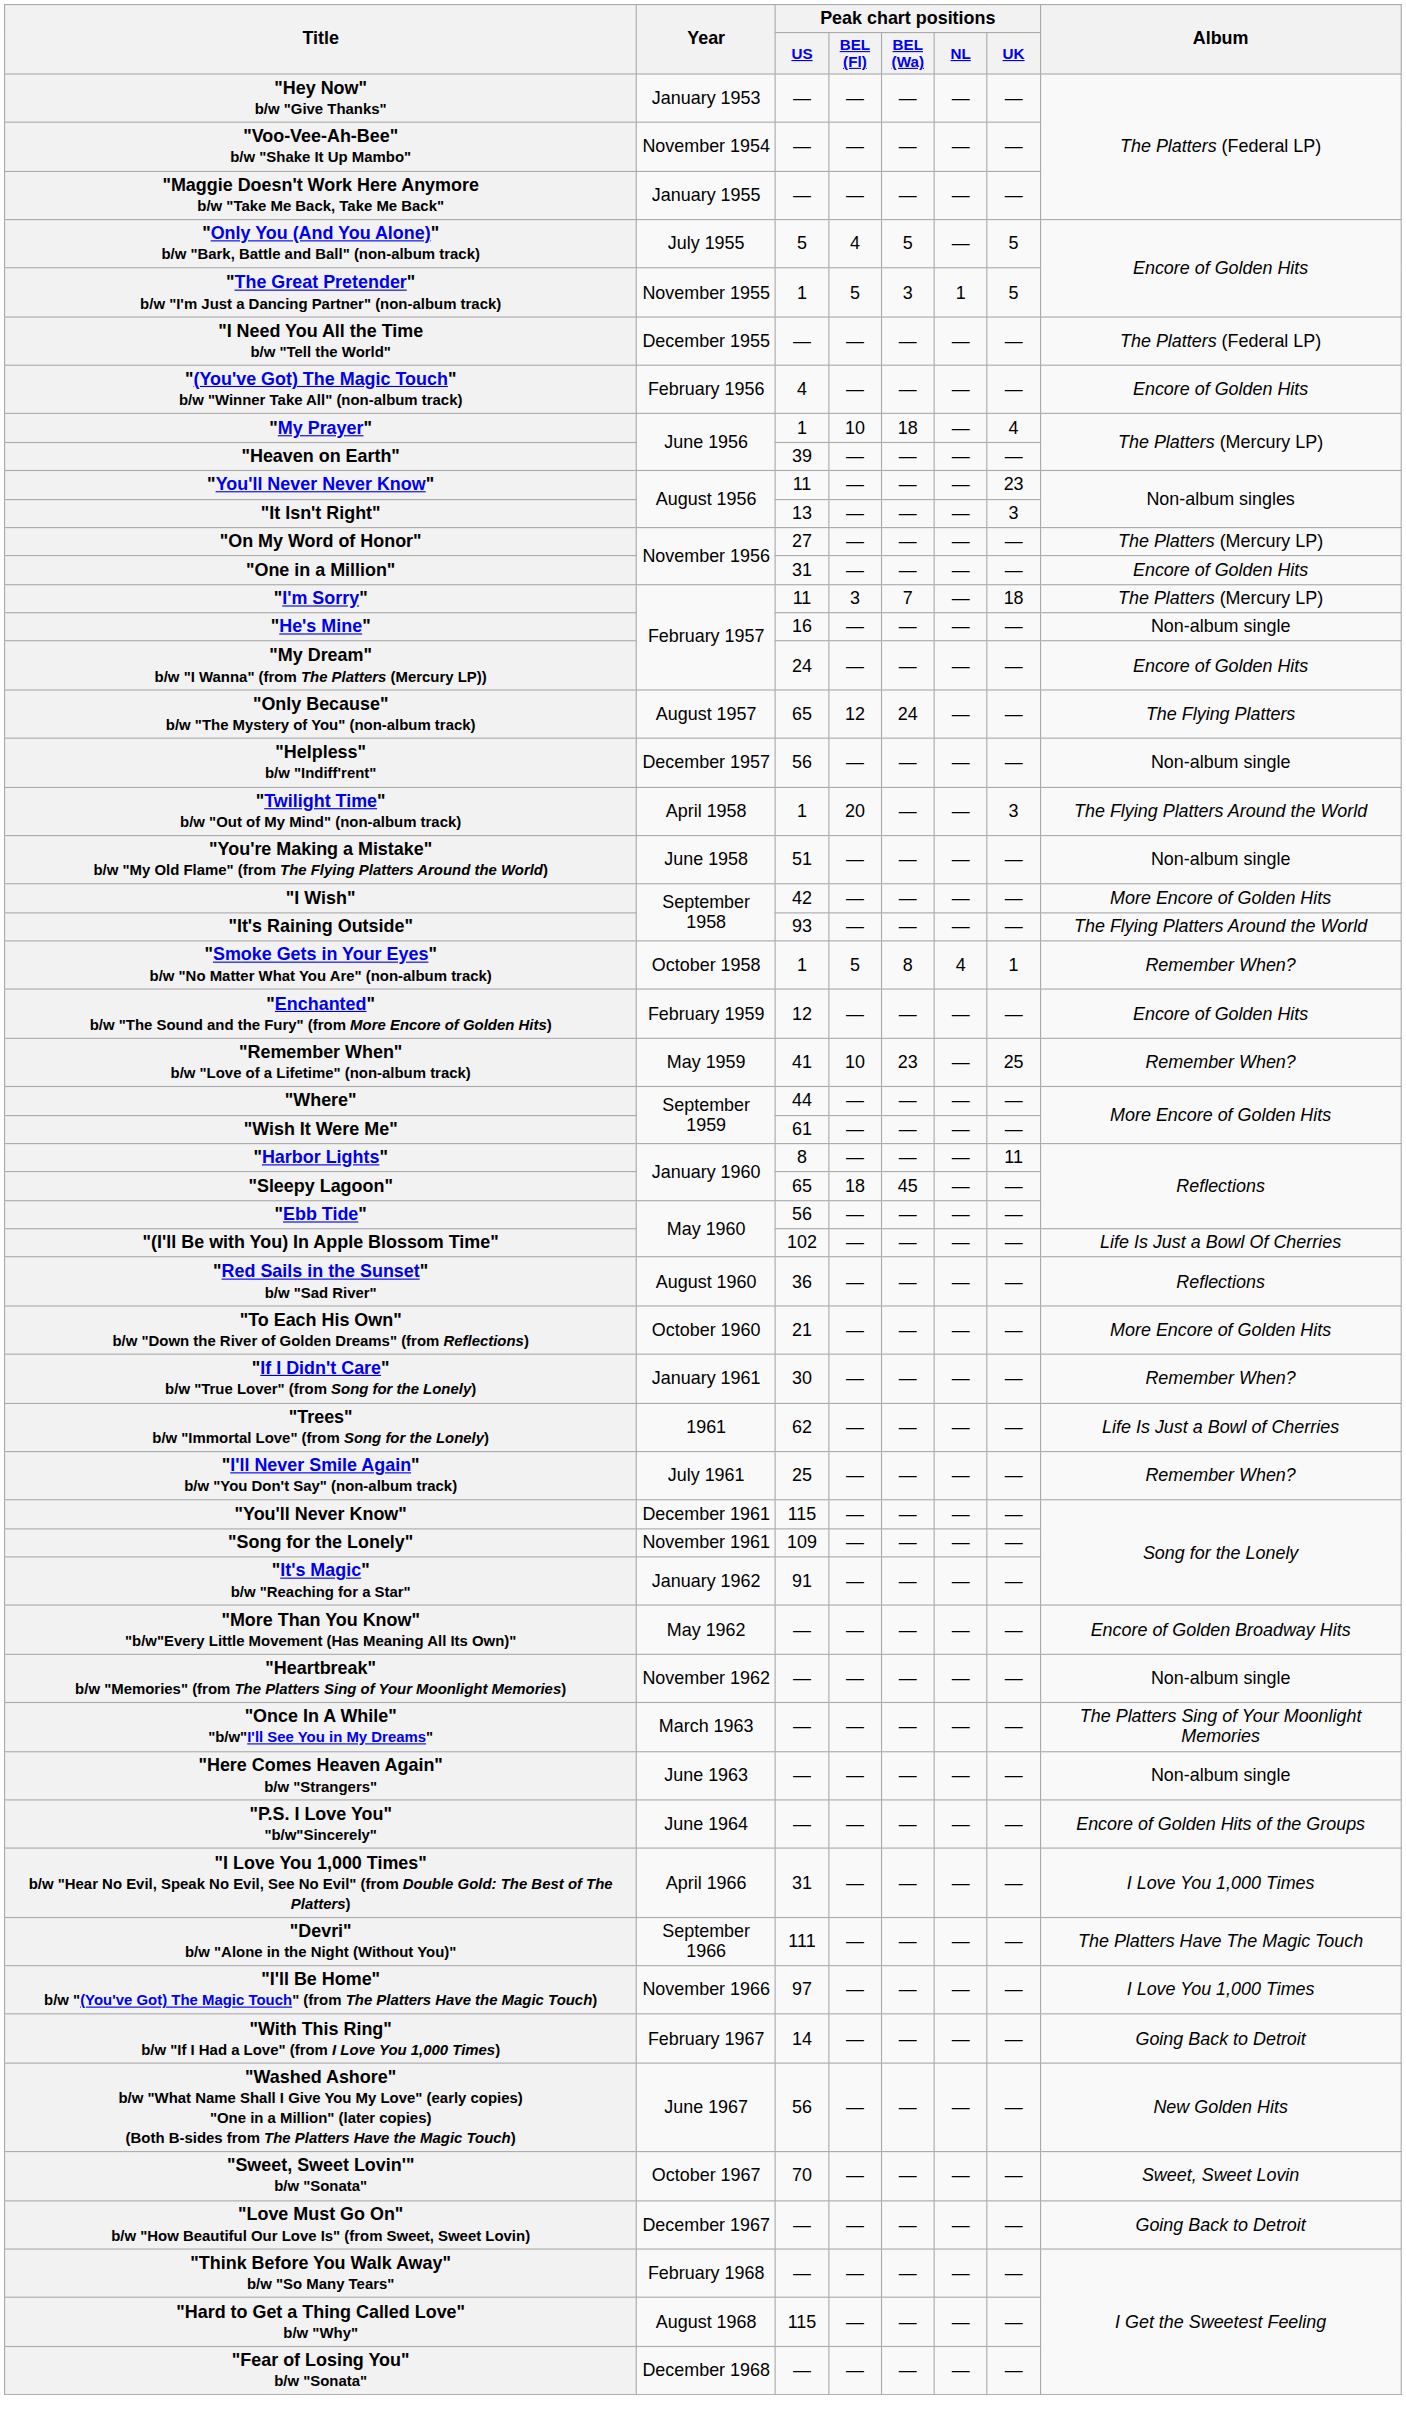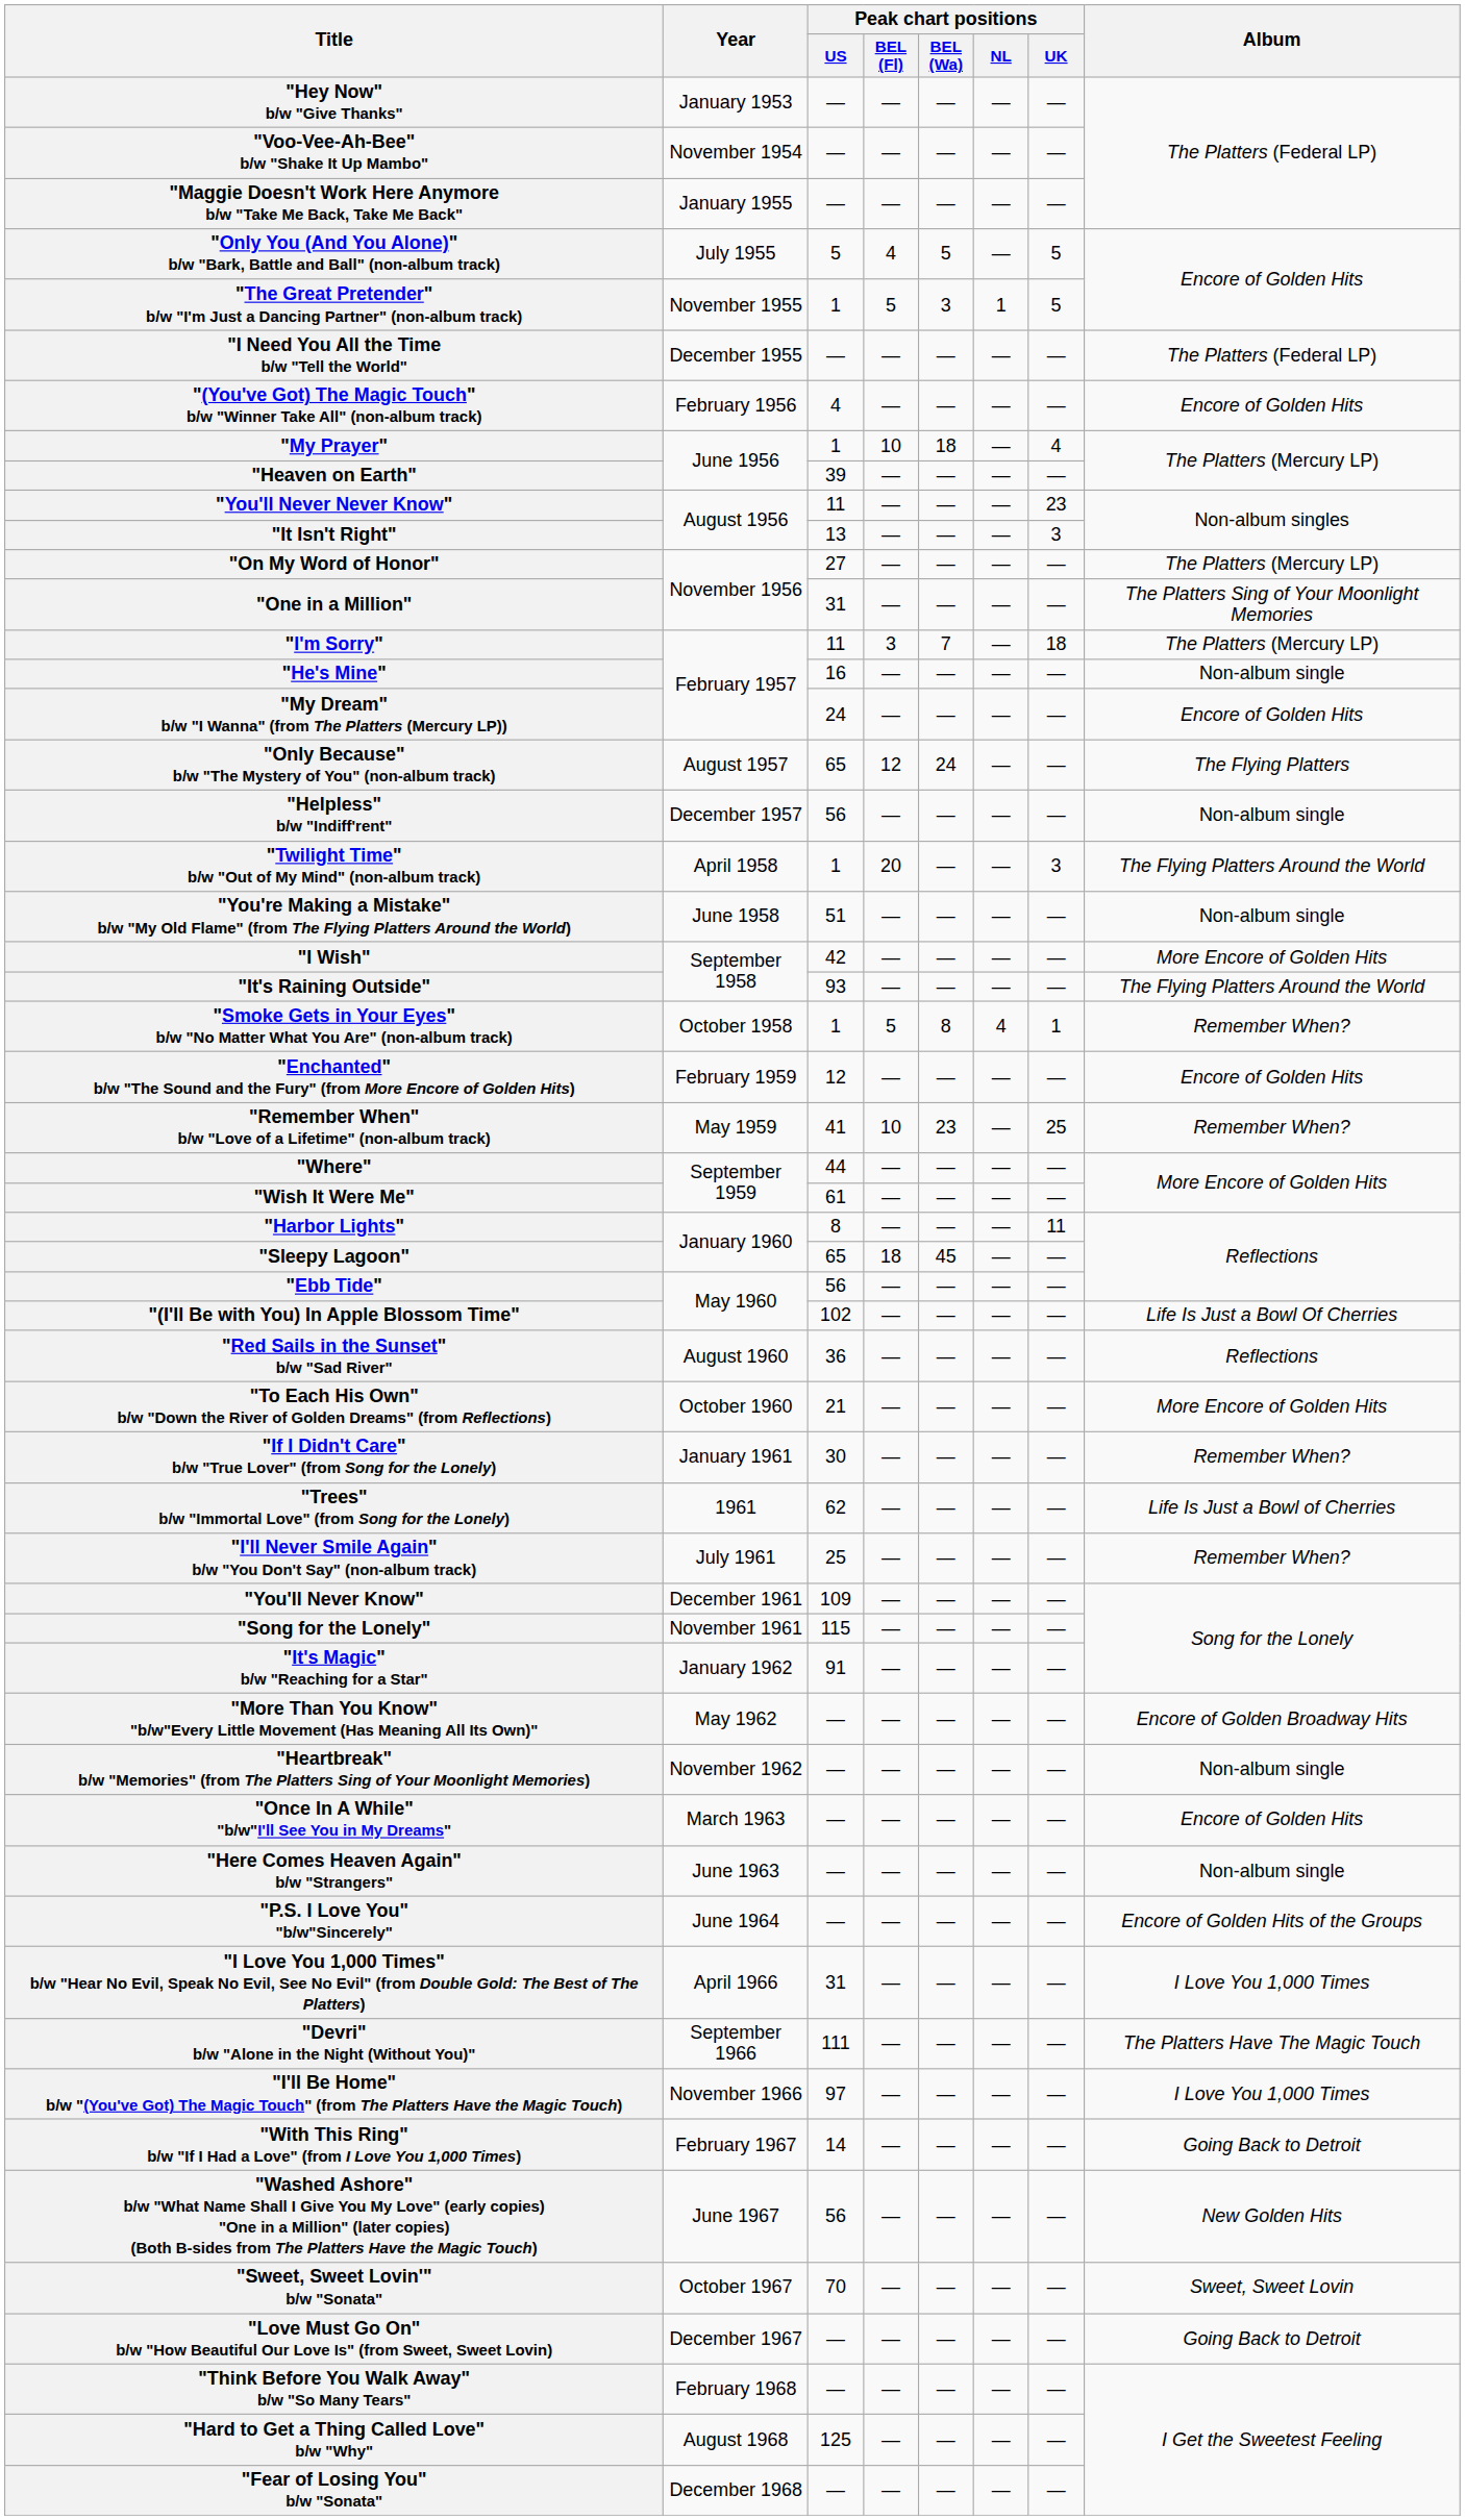"One in a Million" | Album: Encore of Golden Hits -> The Platters Sing of Your Moonlight Memories
"You'll Never Know" | Peak chart positions / US: 115 -> 109
"Song for the Lonely" | Peak chart positions / US: 109 -> 115
"Once In A While" "b/w"I'll See You in My Dreams" | Album: The Platters Sing of Your Moonlight Memories -> Encore of Golden Hits
"Hard to Get a Thing Called Love" b/w "Why" | Peak chart positions / US: 115 -> 125
